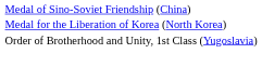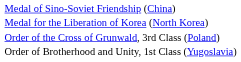+ row: Order of the Cross of Grunwald, 3rd Class (Poland)
